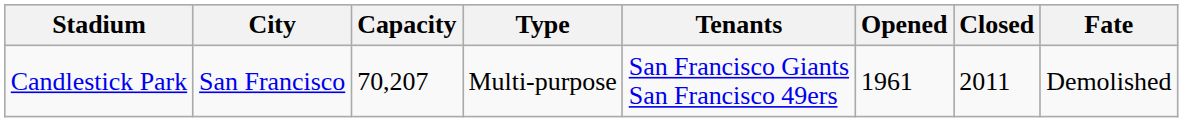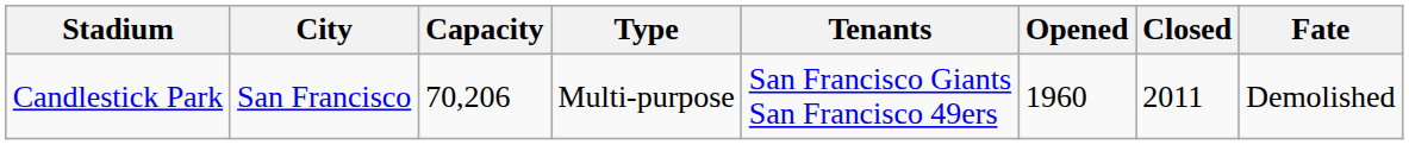Candlestick Park | Capacity: 70,207 -> 70,206
Candlestick Park | Opened: 1961 -> 1960
